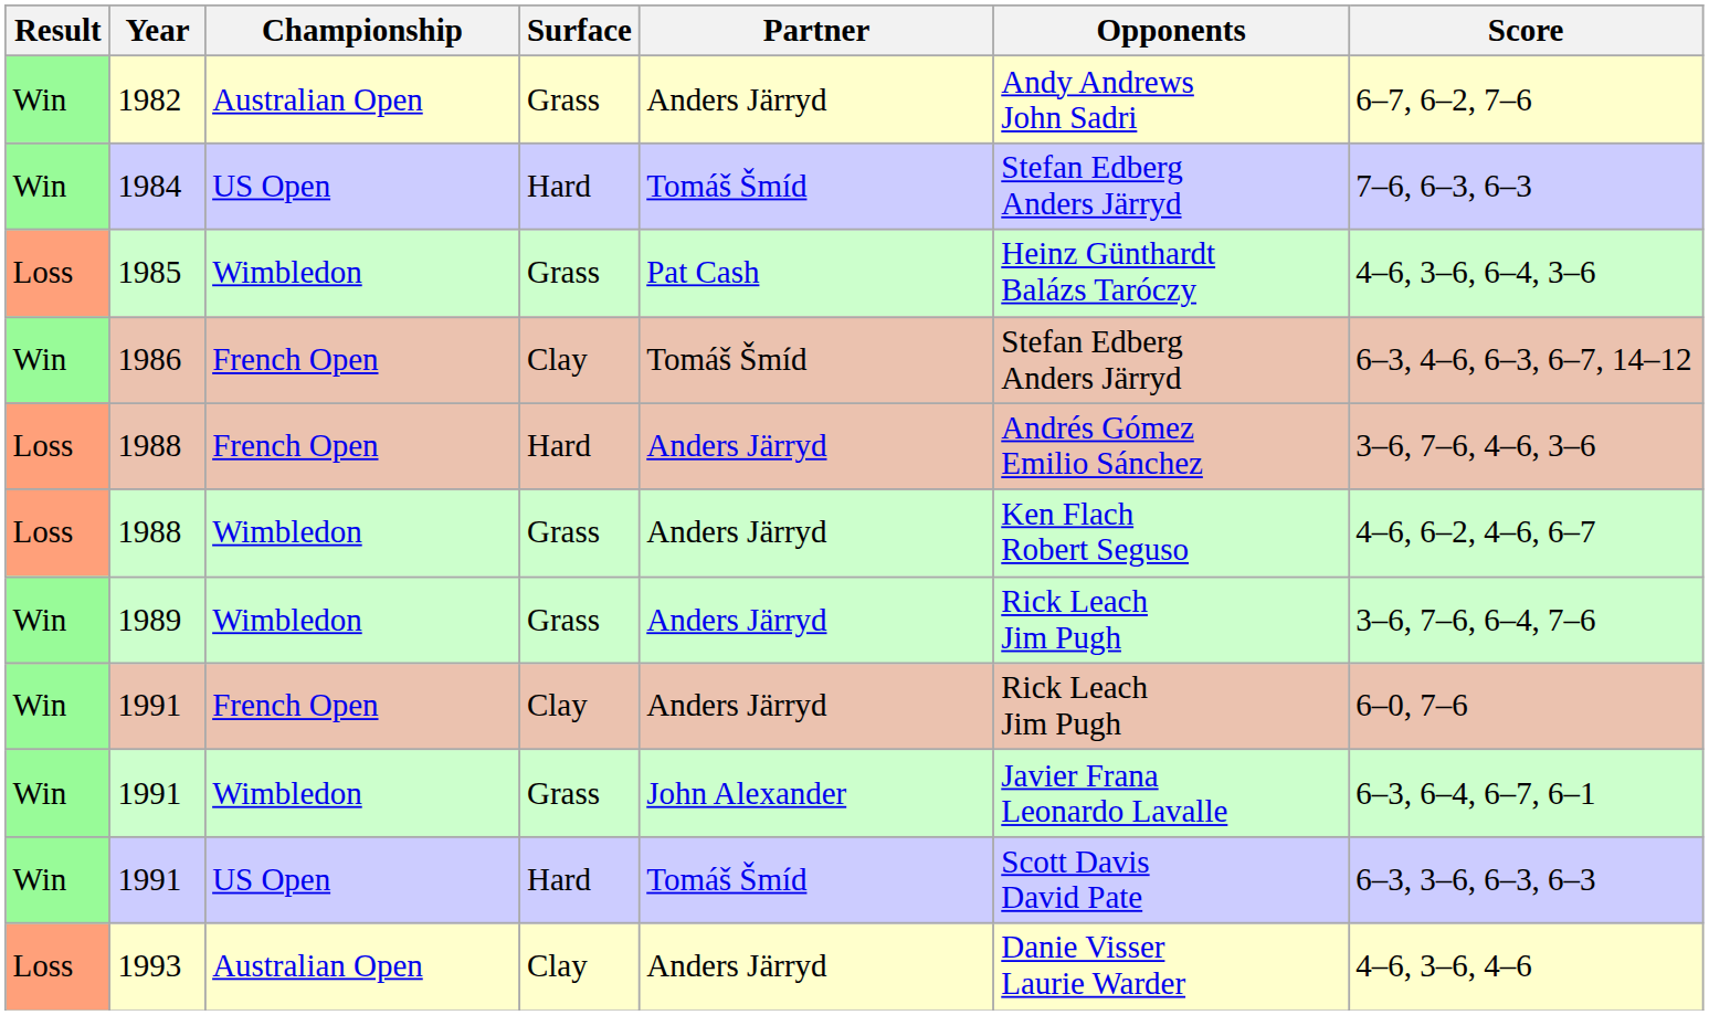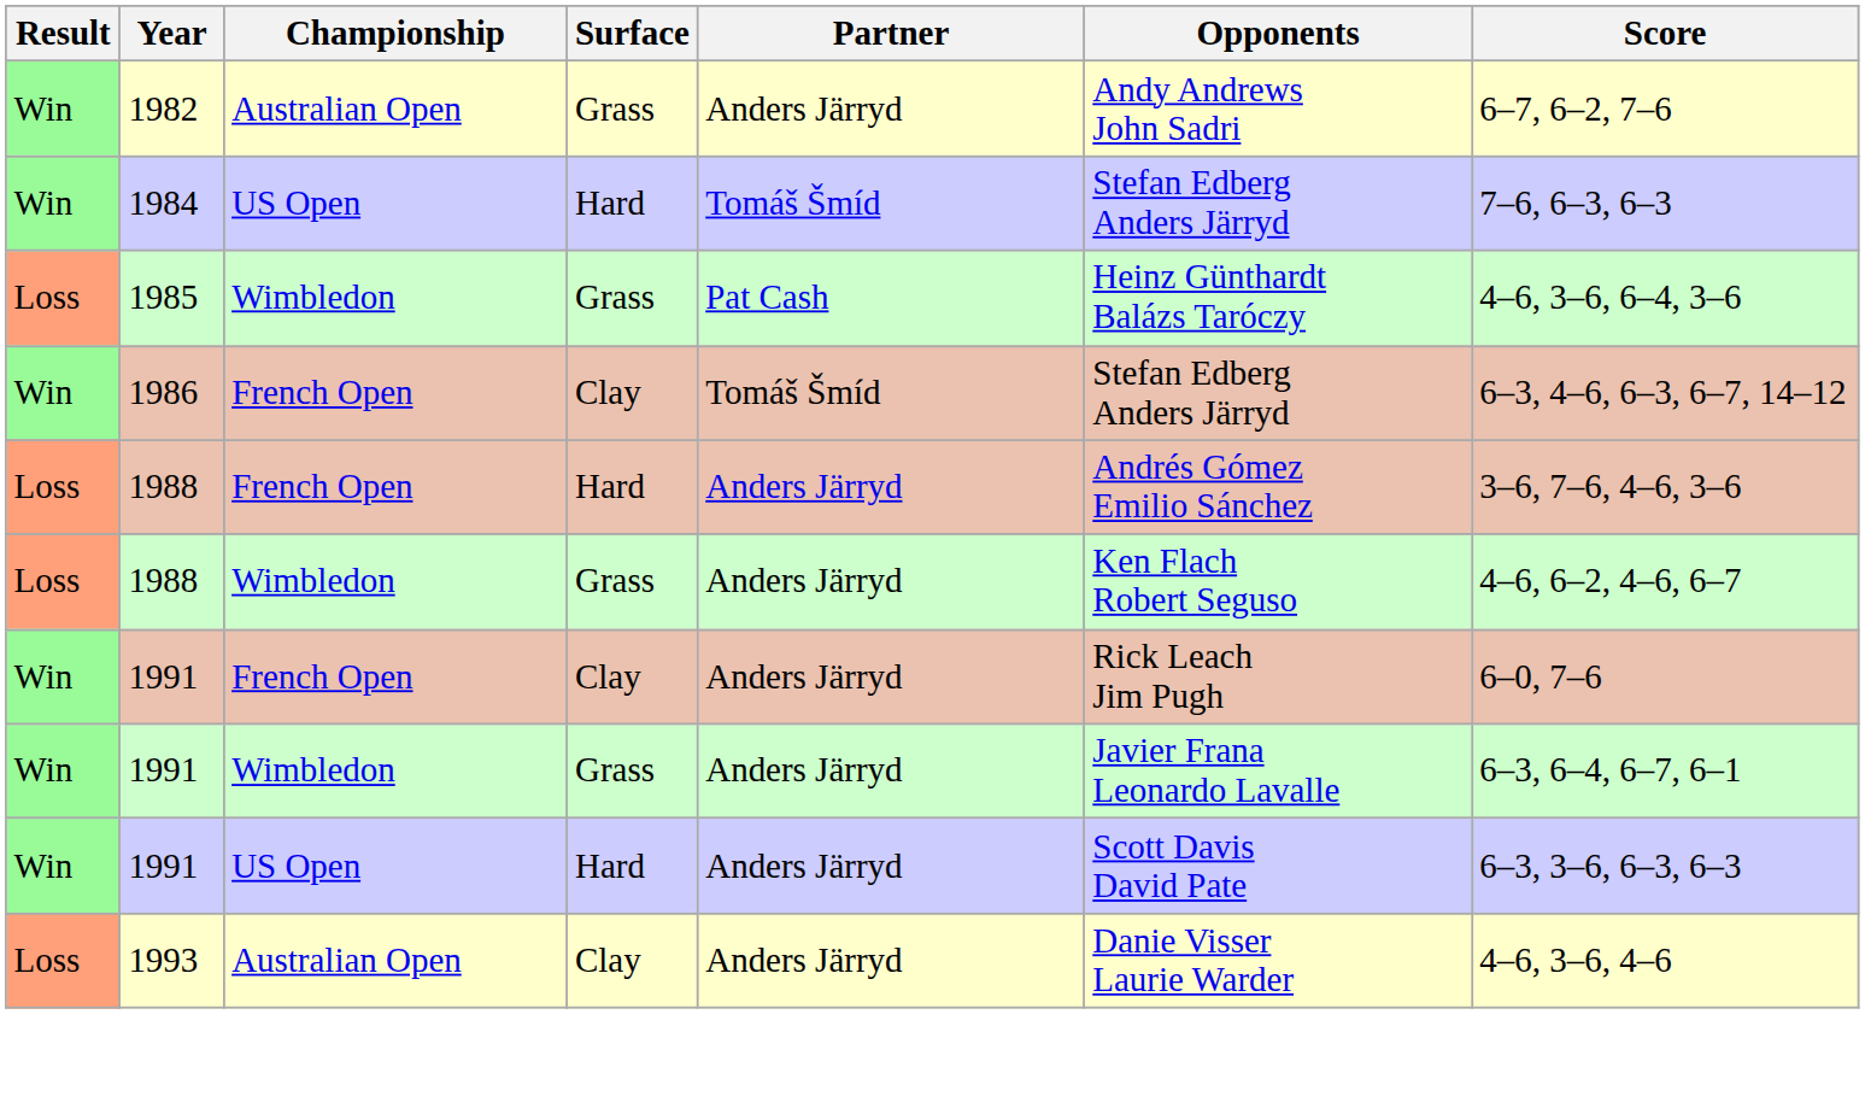- row: Win | 1989 | Wimbledon | Grass | Anders Järryd | Rick Leach Jim Pugh | 3–6, 7–6, 6–4, 7–6
1991 / Wimbledon | Partner: John Alexander -> Anders Järryd
1991 / US Open | Partner: Tomáš Šmíd -> Anders Järryd
